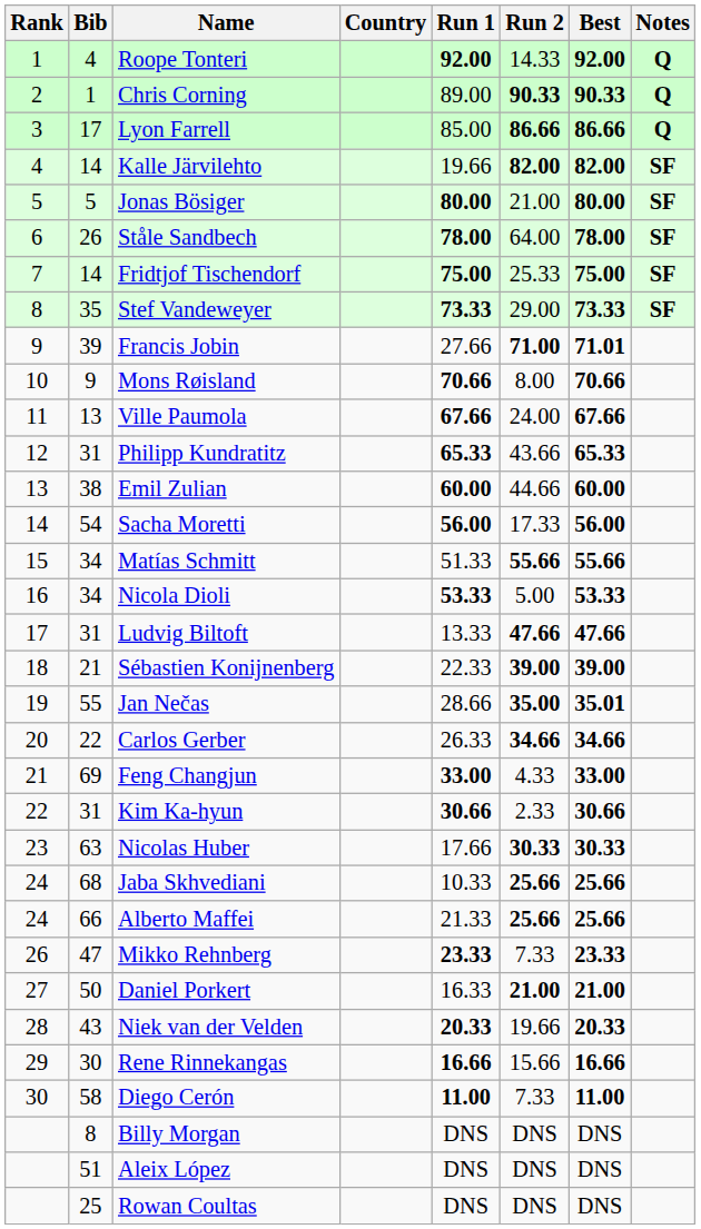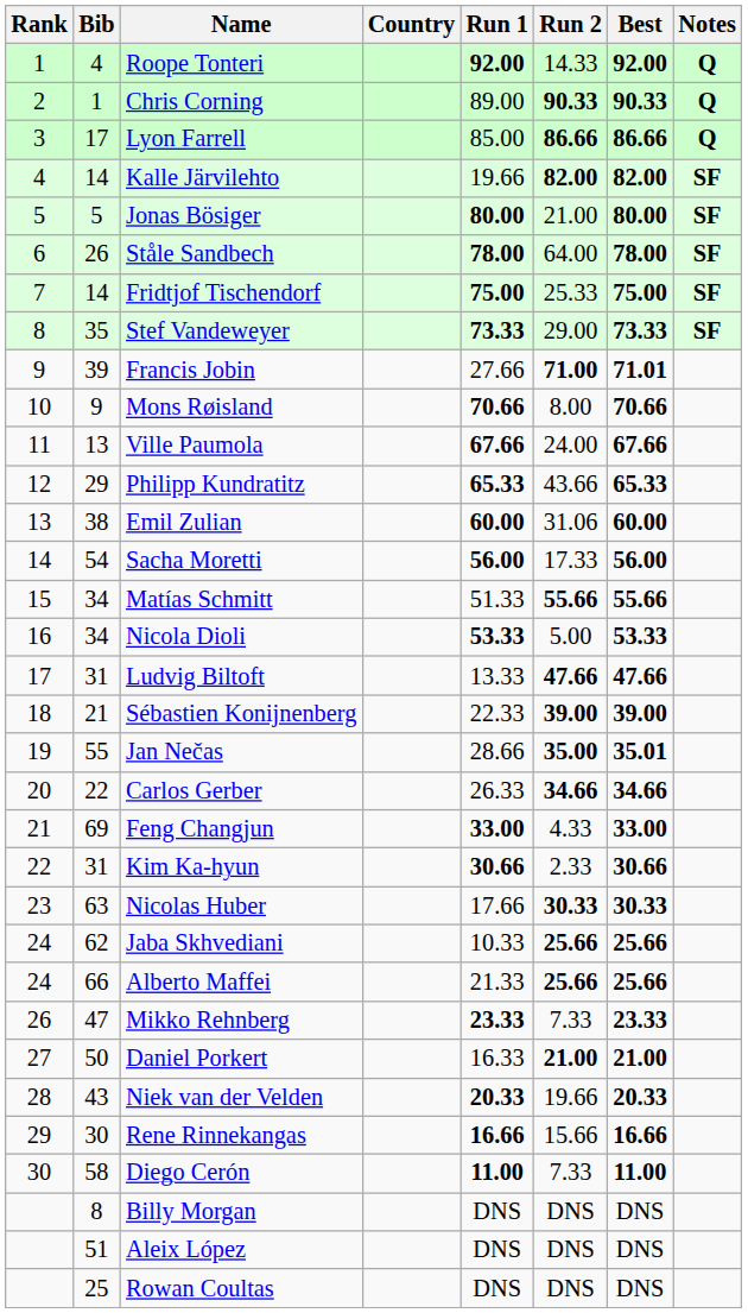Philipp Kundratitz | Bib: 31 -> 29
Emil Zulian | Run 2: 44.66 -> 31.06
Jaba Skhvediani | Bib: 68 -> 62
